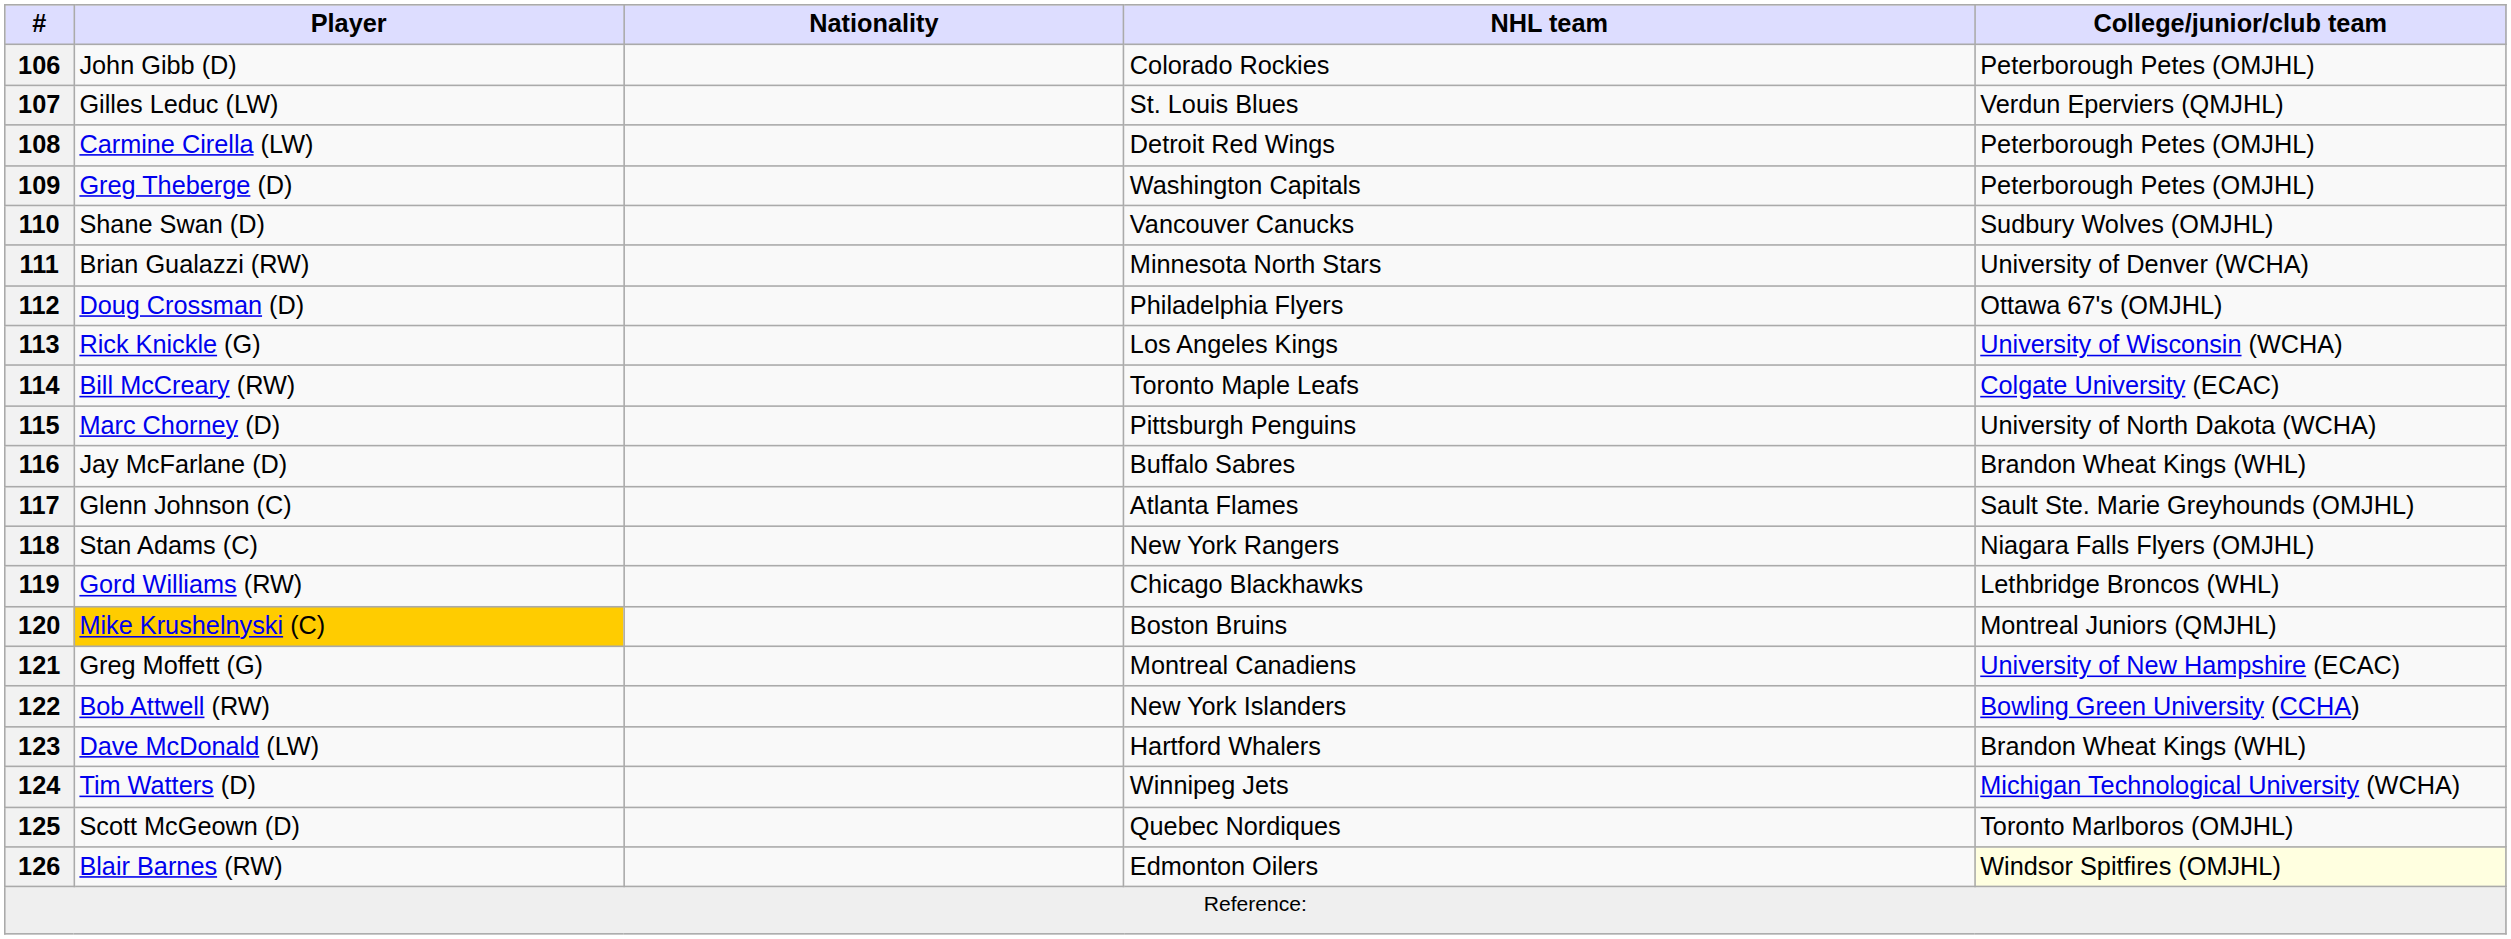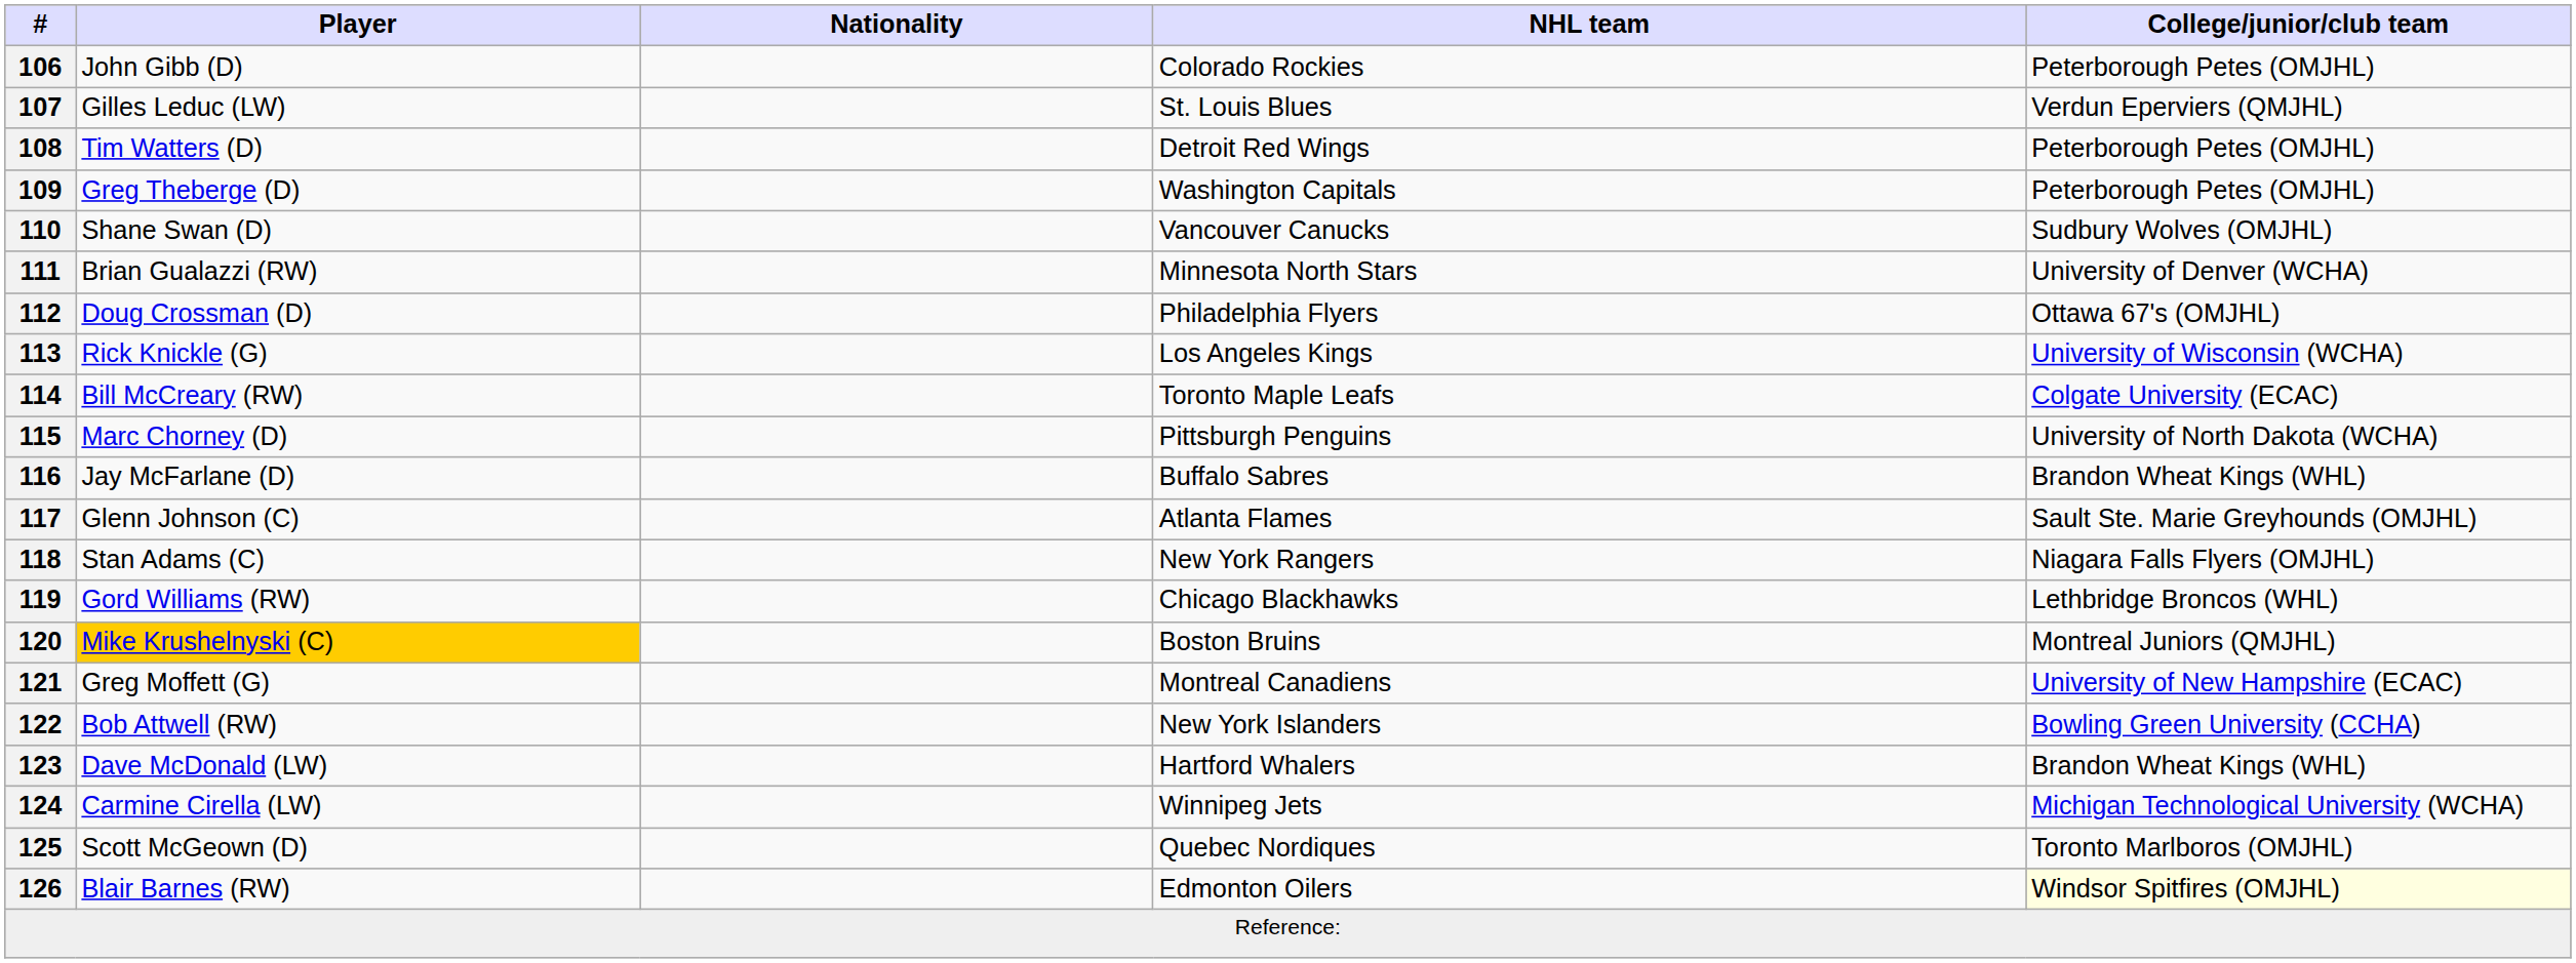108 | Player: Carmine Cirella (LW) -> Tim Watters (D)
124 | Player: Tim Watters (D) -> Carmine Cirella (LW)
